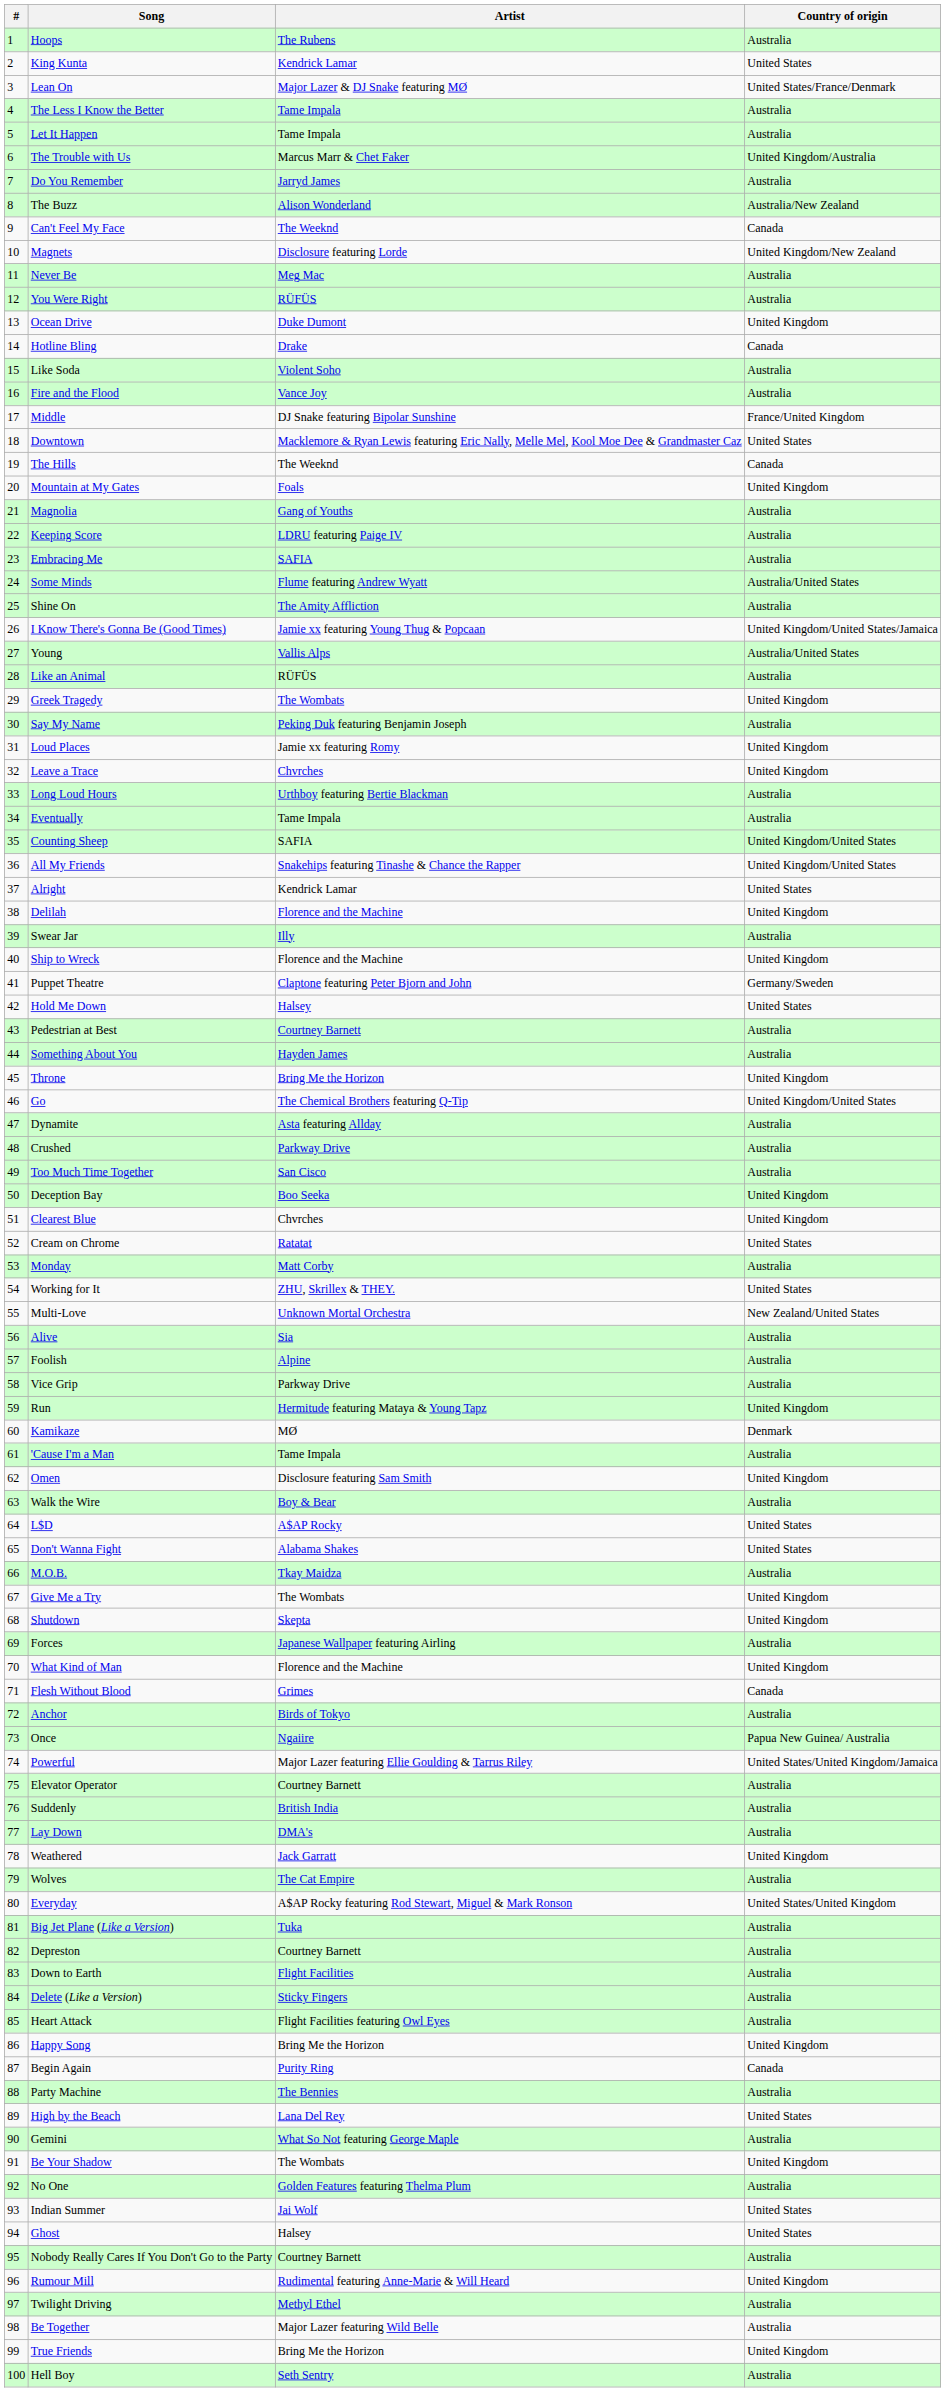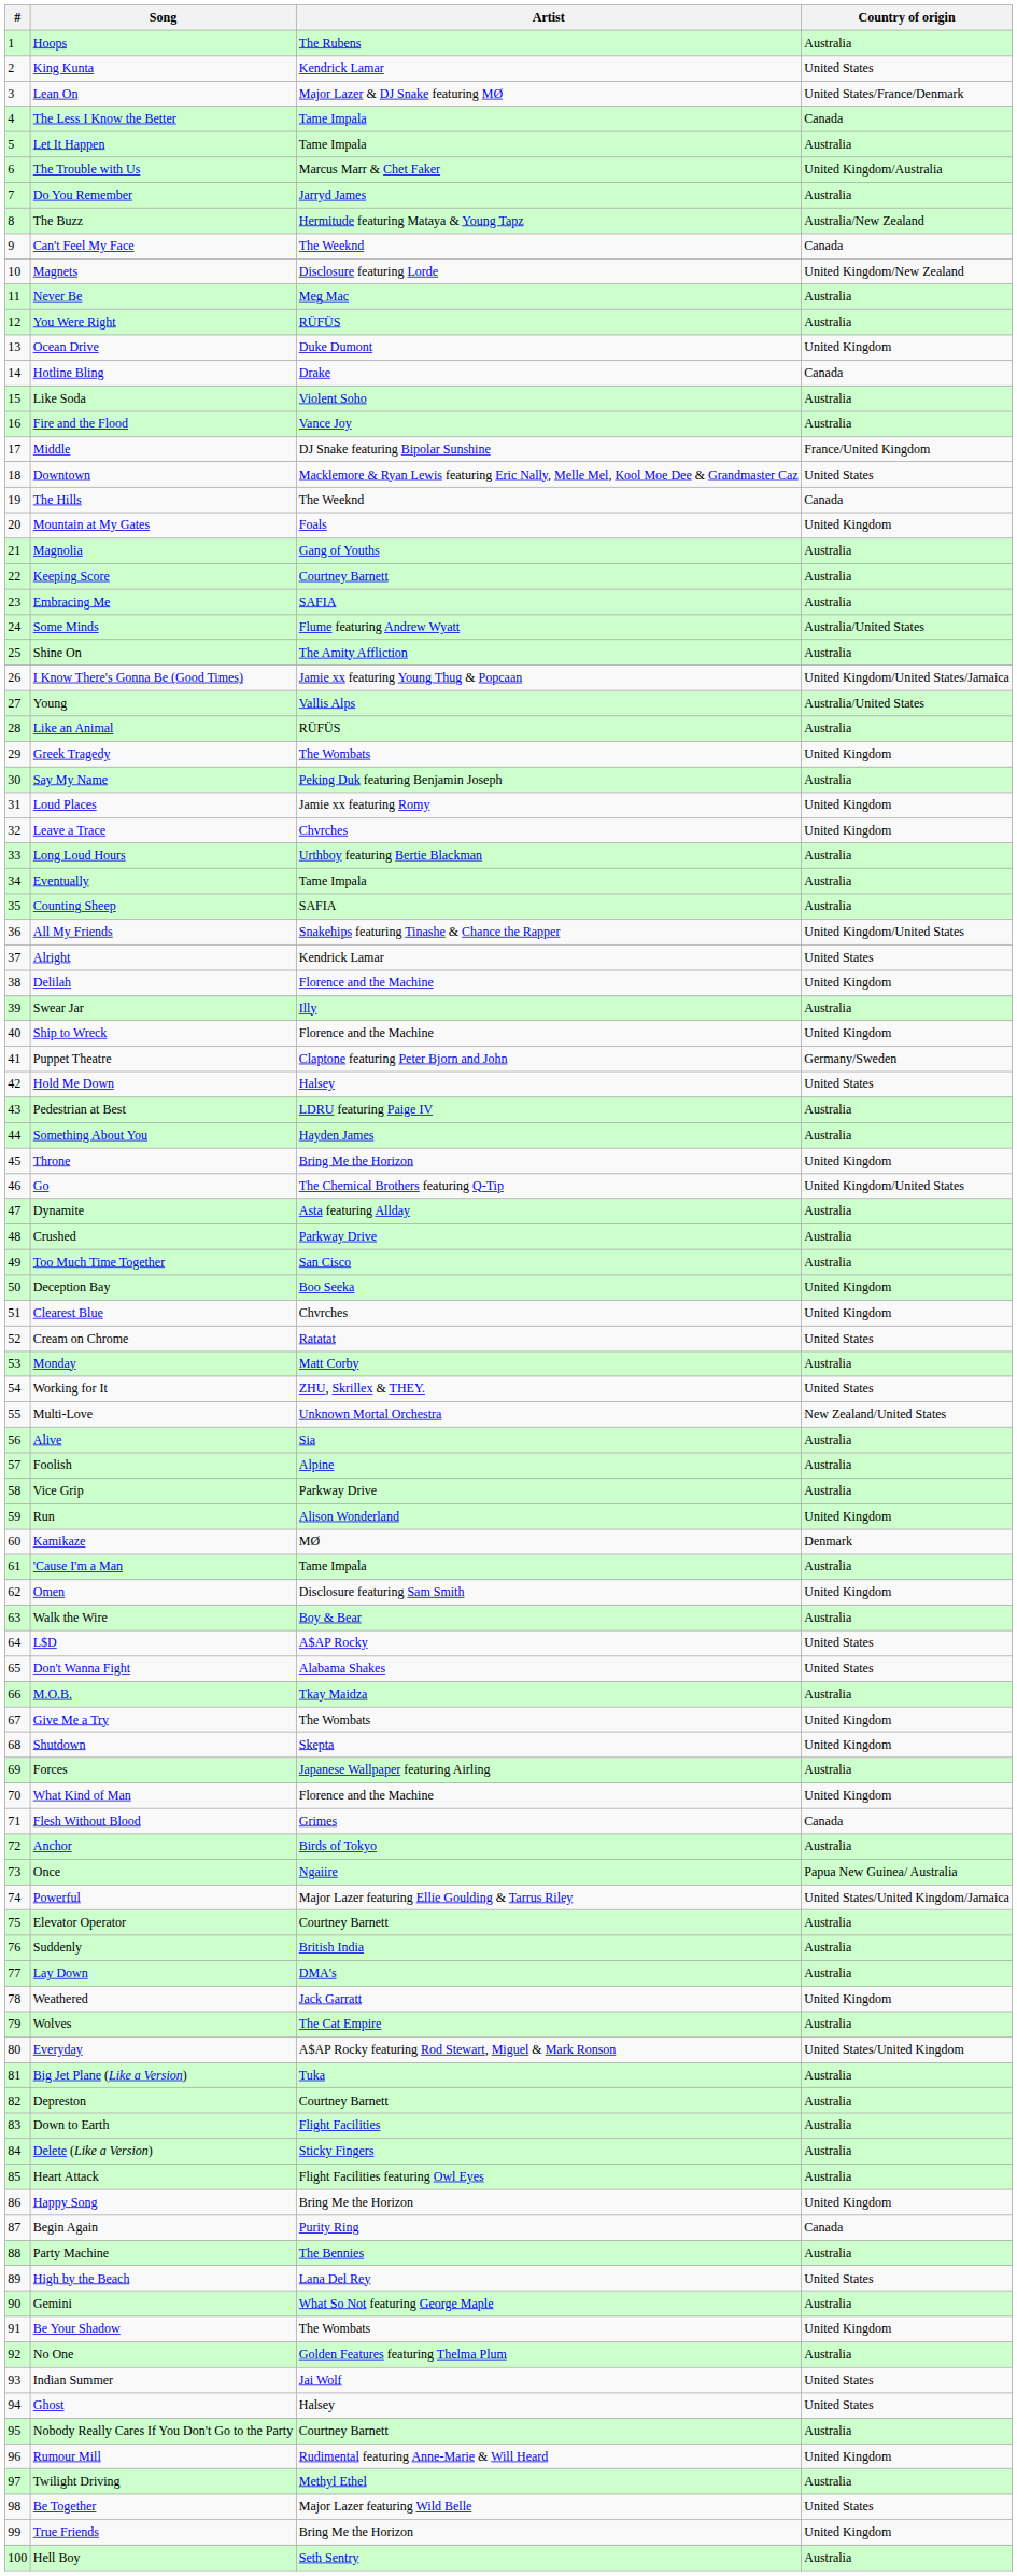The Less I Know the Better | Country of origin: Australia -> Canada
The Buzz | Artist: Alison Wonderland -> Hermitude featuring Mataya & Young Tapz
Keeping Score | Artist: LDRU featuring Paige IV -> Courtney Barnett
Counting Sheep | Country of origin: United Kingdom/United States -> Australia
Pedestrian at Best | Artist: Courtney Barnett -> LDRU featuring Paige IV
Run | Artist: Hermitude featuring Mataya & Young Tapz -> Alison Wonderland
Be Together | Country of origin: Australia -> United States
